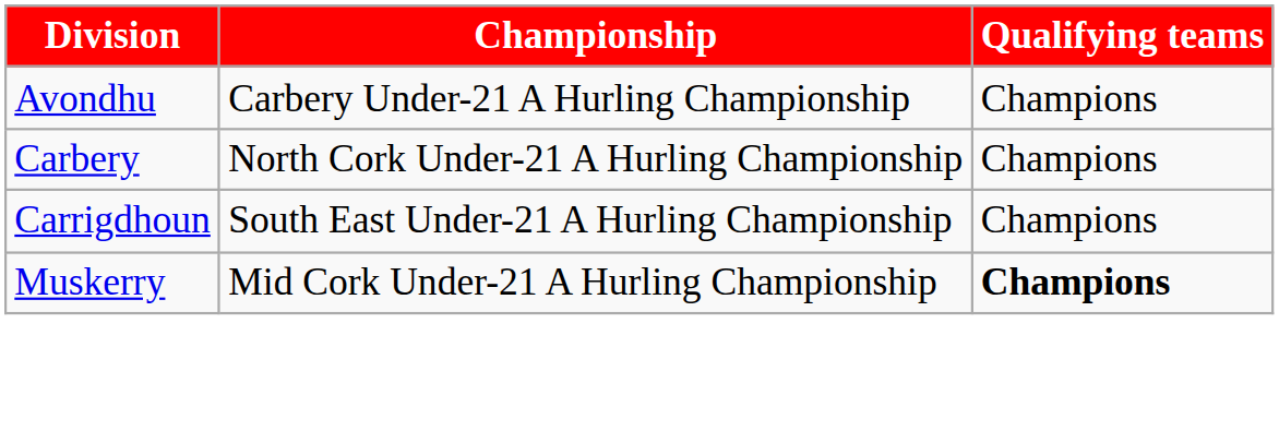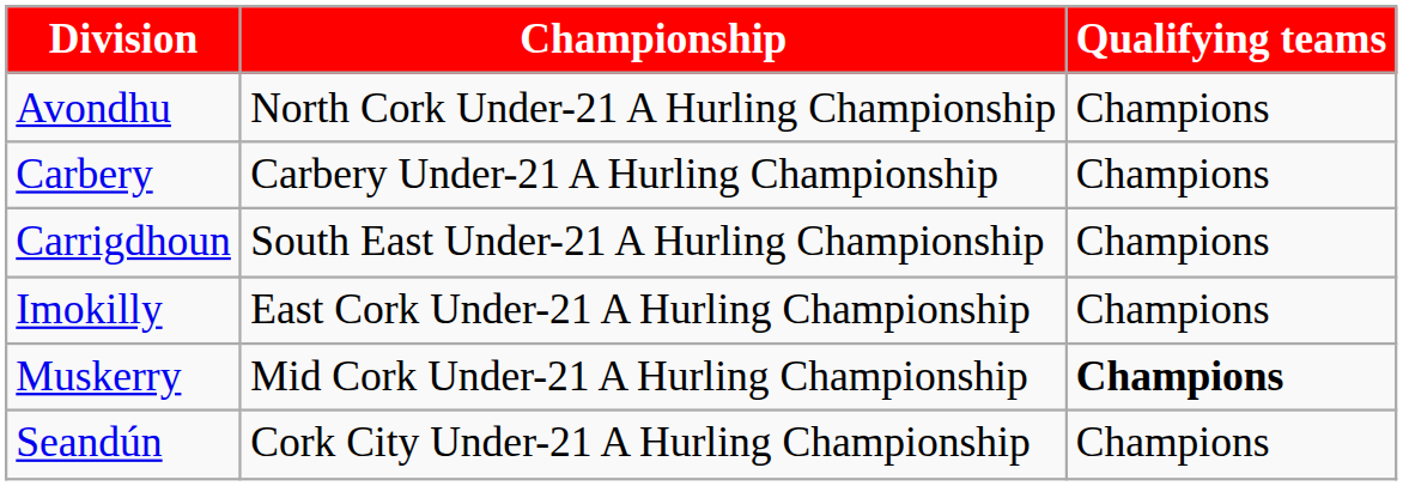Avondhu | Championship: Carbery Under-21 A Hurling Championship -> North Cork Under-21 A Hurling Championship
Carbery | Championship: North Cork Under-21 A Hurling Championship -> Carbery Under-21 A Hurling Championship
+ row: Imokilly | East Cork Under-21 A Hurling Championship | Champions
+ row: Seandún | Cork City Under-21 A Hurling Championship | Champions
